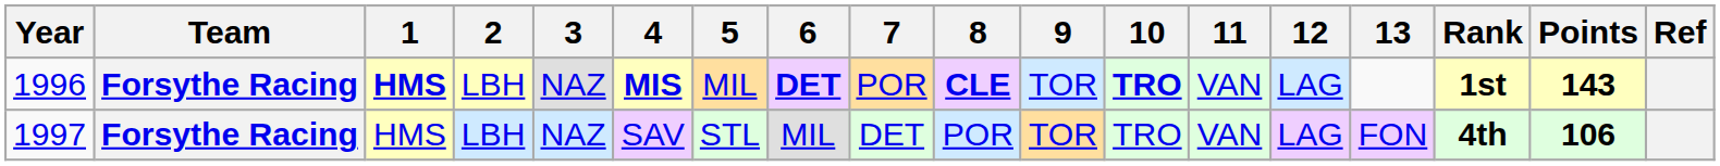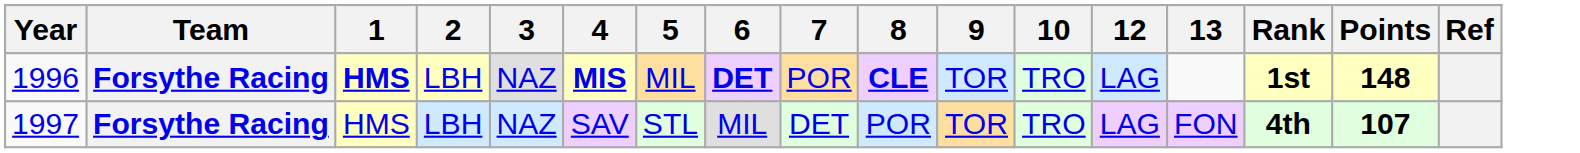- column: 11 | VAN | VAN
1996 | 10: bold -> normal
1996 | Points: 143 -> 148
1997 | Points: 106 -> 107
